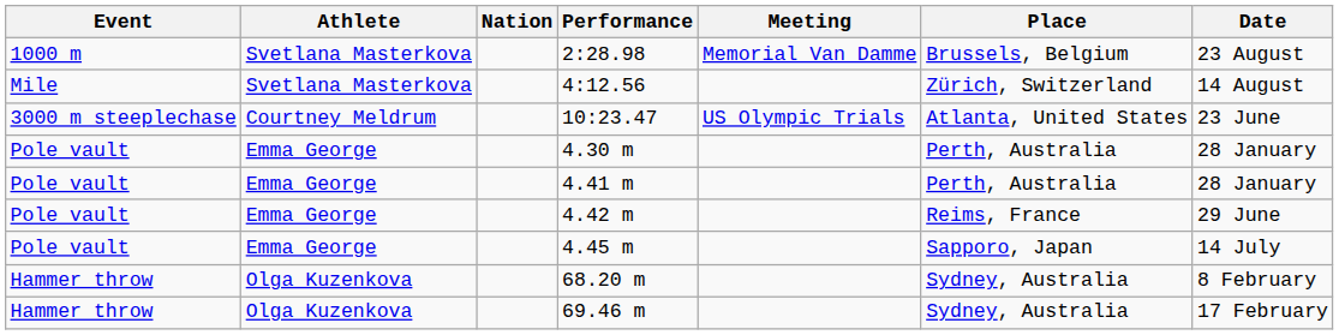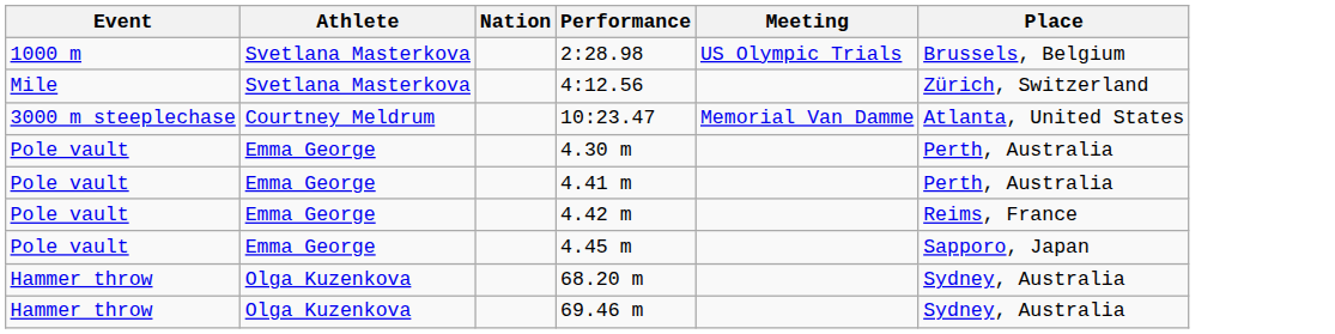- column: Date | 23 August | 14 August | 23 June | 28 January | 28 January | 29 June | 14 July | 8 February | 17 February
2:28.98 | Meeting: Memorial Van Damme -> US Olympic Trials
10:23.47 | Meeting: US Olympic Trials -> Memorial Van Damme
